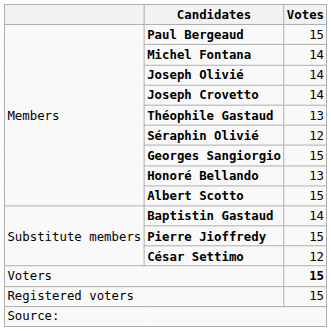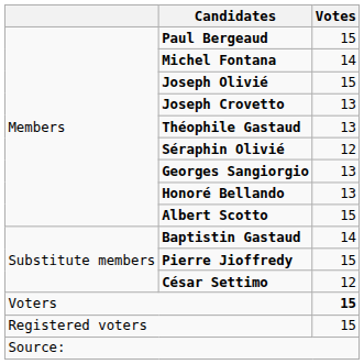Joseph Olivié | Votes: 14 -> 15
Joseph Crovetto | Votes: 14 -> 13
Georges Sangiorgio | Votes: 15 -> 13
